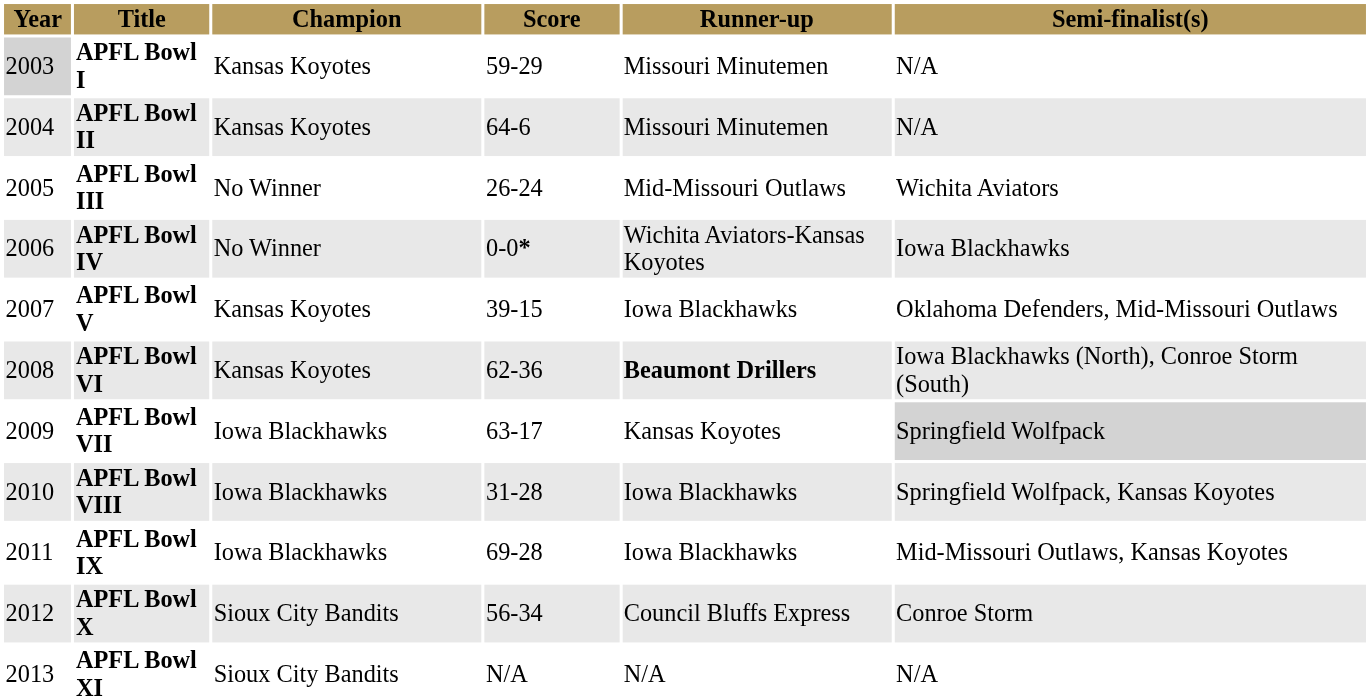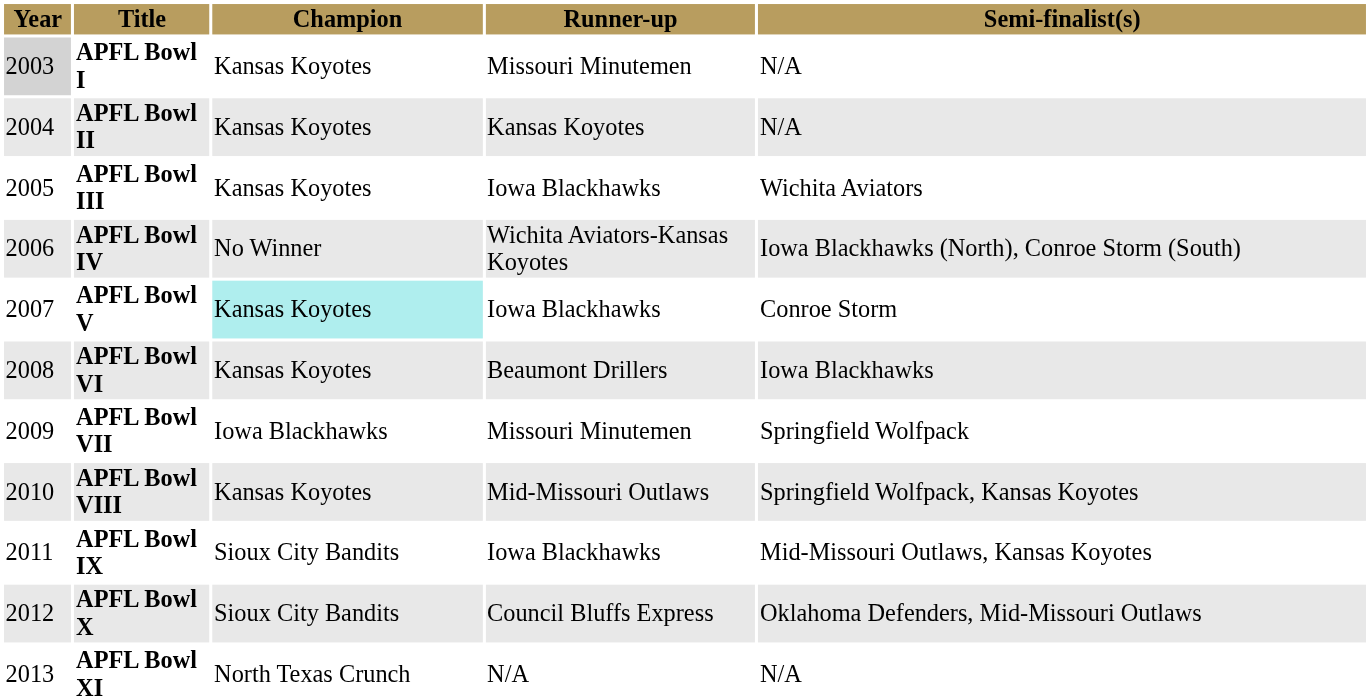- column: Score | 59-29 | 64-6 | 26-24 | 0-0* | 39-15 | 62-36 | 63-17 | 31-28 | 69-28 | 56-34 | N/A
APFL Bowl II | Runner-up: Missouri Minutemen -> Kansas Koyotes
APFL Bowl III | Champion: No Winner -> Kansas Koyotes
APFL Bowl III | Runner-up: Mid-Missouri Outlaws -> Iowa Blackhawks
APFL Bowl IV | Semi-finalist(s): Iowa Blackhawks -> Iowa Blackhawks (North), Conroe Storm (South)
APFL Bowl V | Champion: no background -> paleturquoise background
APFL Bowl V | Semi-finalist(s): Oklahoma Defenders, Mid-Missouri Outlaws -> Conroe Storm
APFL Bowl VI | Runner-up: bold -> normal
APFL Bowl VI | Semi-finalist(s): Iowa Blackhawks (North), Conroe Storm (South) -> Iowa Blackhawks
APFL Bowl VII | Runner-up: Kansas Koyotes -> Missouri Minutemen
APFL Bowl VII | Semi-finalist(s): lightgrey background -> no background
APFL Bowl VIII | Champion: Iowa Blackhawks -> Kansas Koyotes
APFL Bowl VIII | Runner-up: Iowa Blackhawks -> Mid-Missouri Outlaws
APFL Bowl IX | Champion: Iowa Blackhawks -> Sioux City Bandits
APFL Bowl X | Semi-finalist(s): Conroe Storm -> Oklahoma Defenders, Mid-Missouri Outlaws
APFL Bowl XI | Champion: Sioux City Bandits -> North Texas Crunch
